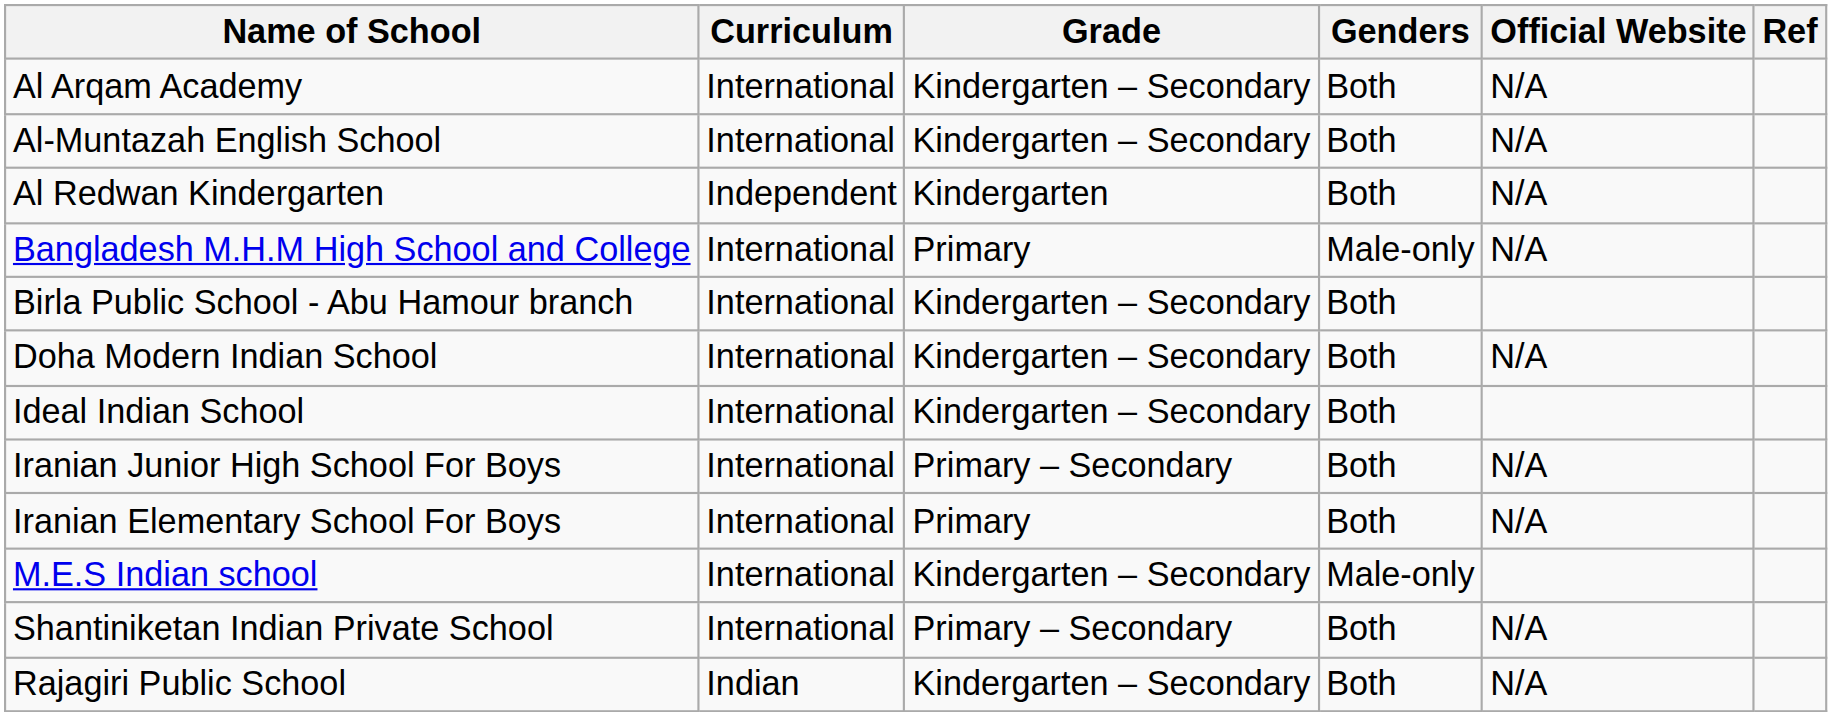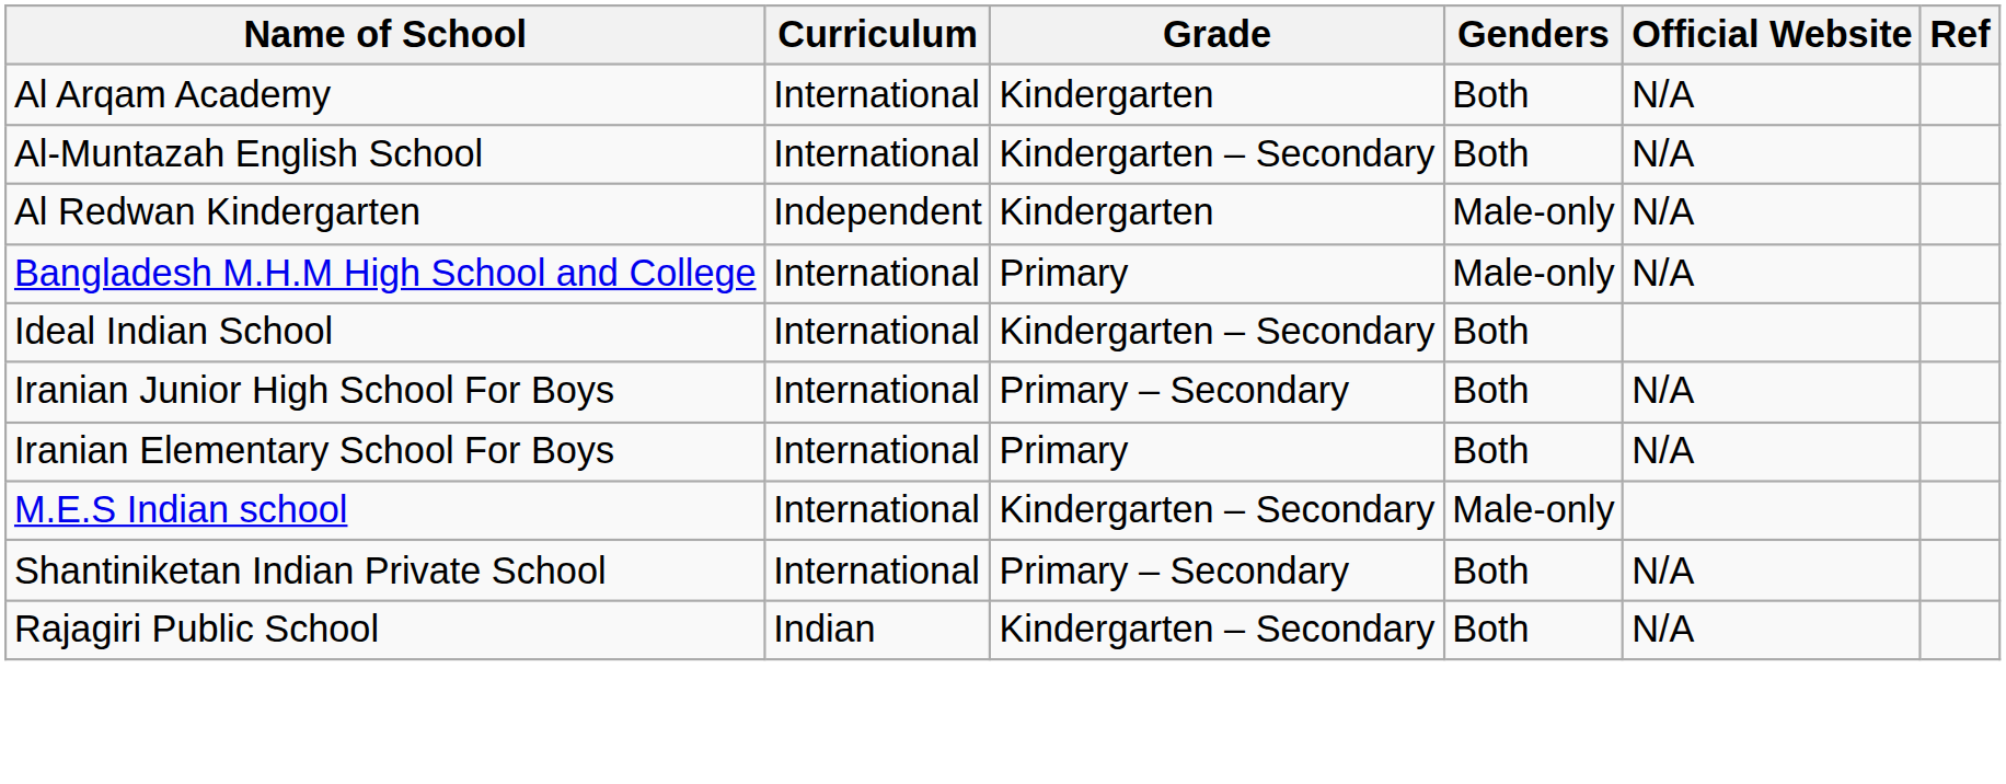Al Arqam Academy | Grade: Kindergarten – Secondary -> Kindergarten
Al Redwan Kindergarten | Genders: Both -> Male-only
- row: Birla Public School - Abu Hamour branch | International | Kindergarten – Secondary | Both
- row: Doha Modern Indian School | International | Kindergarten – Secondary | Both | N/A
